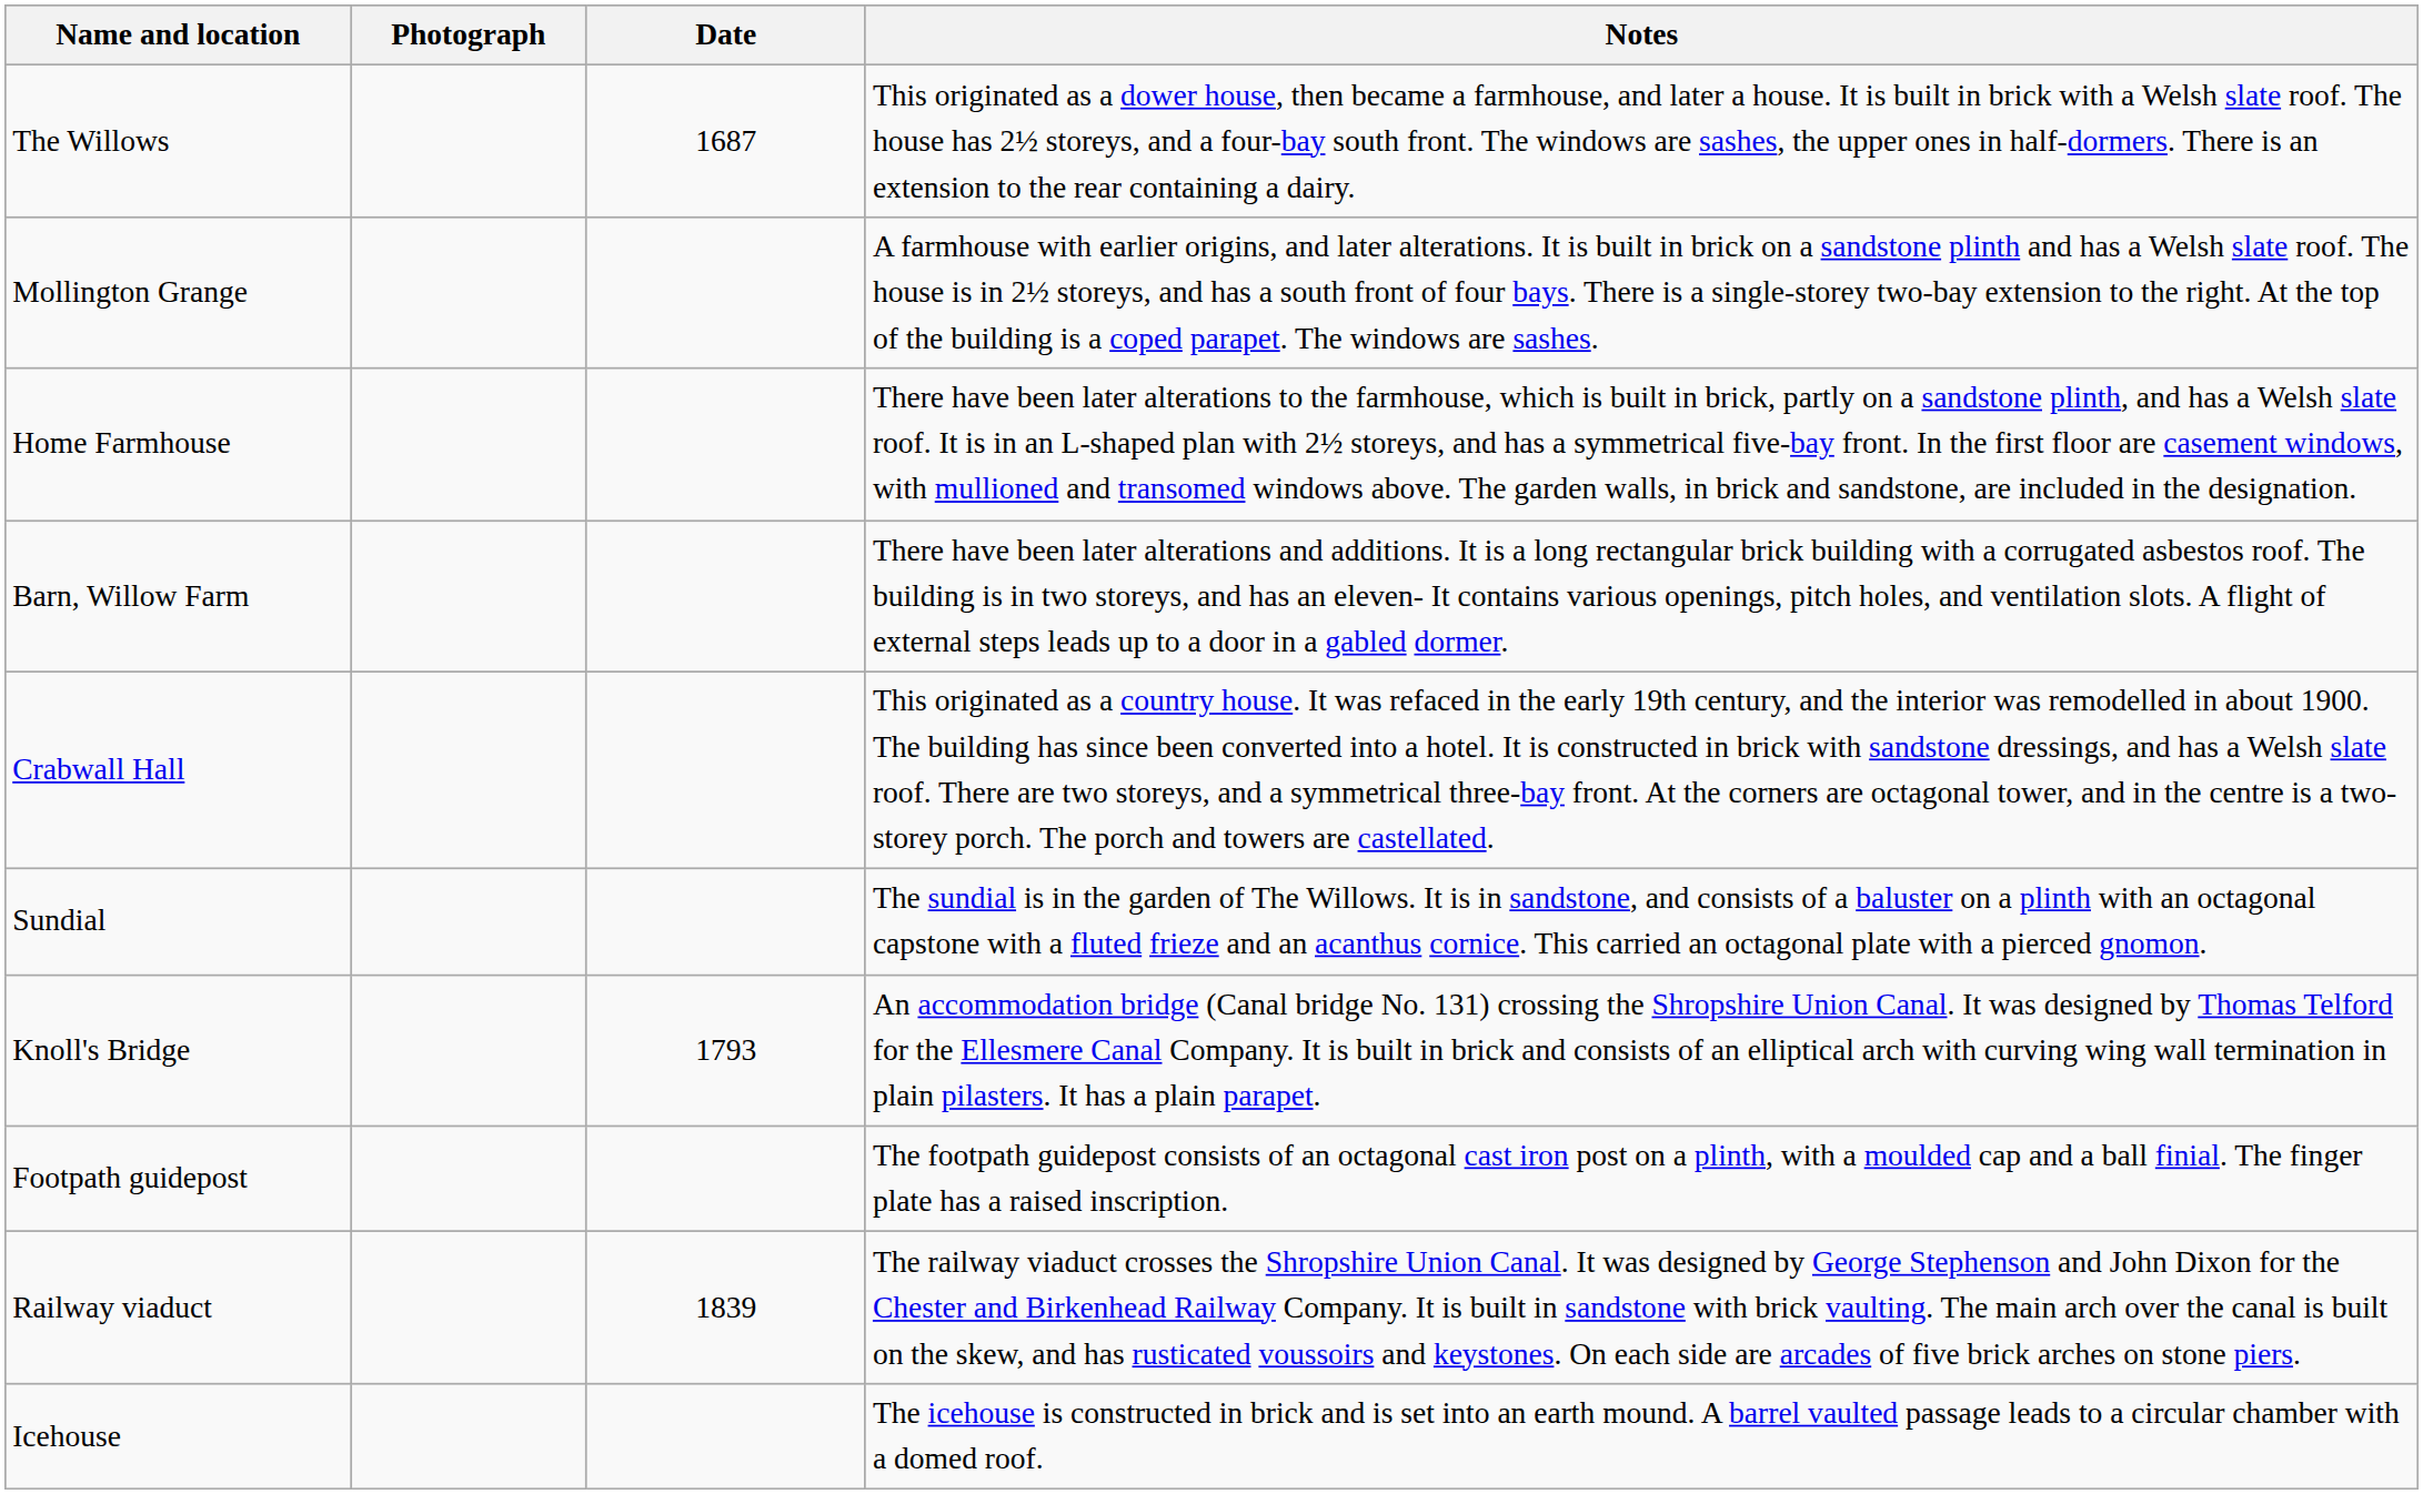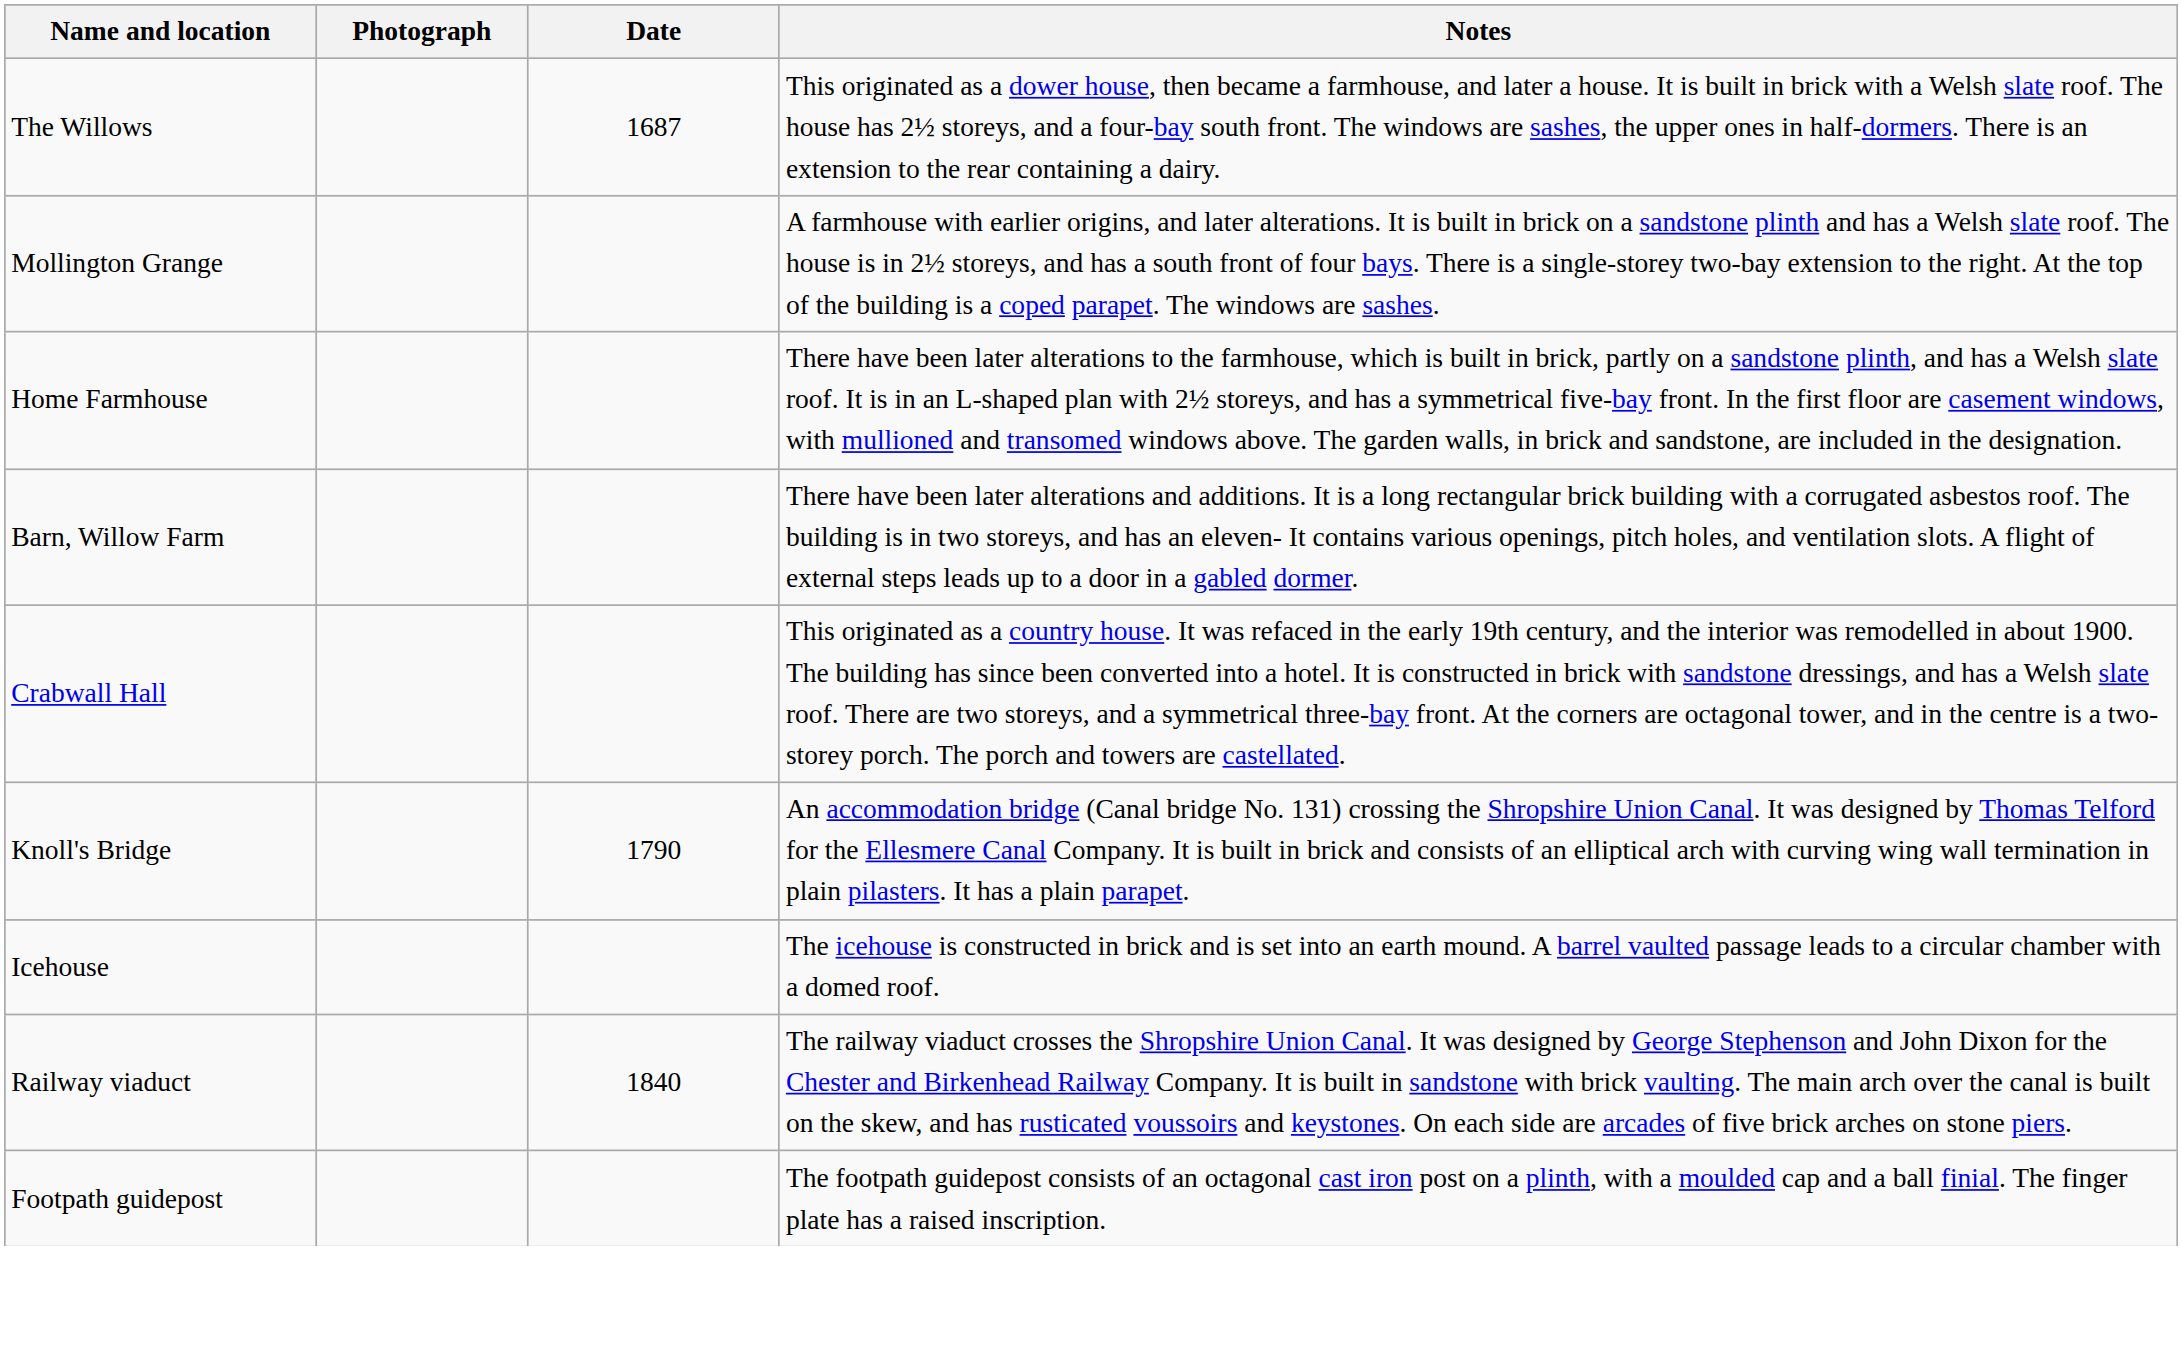- row: Sundial | The sundial is in the garden of The Willows. It is in sandstone, and consists of a baluster on a plinth with an octagonal capstone with a fluted frieze and an acanthus cornice. This carried an octagonal plate with a pierced gnomon.
Knoll's Bridge | Date: 1793 -> 1790
rows swapped: Icehouse <-> Footpath guidepost
Railway viaduct | Date: 1839 -> 1840
